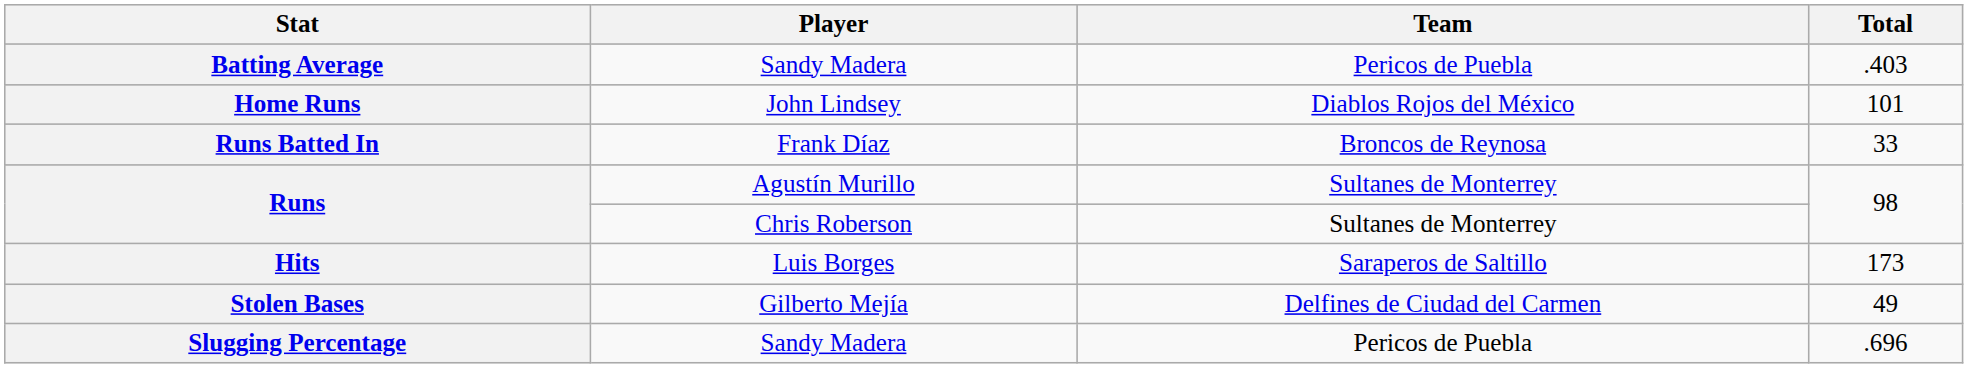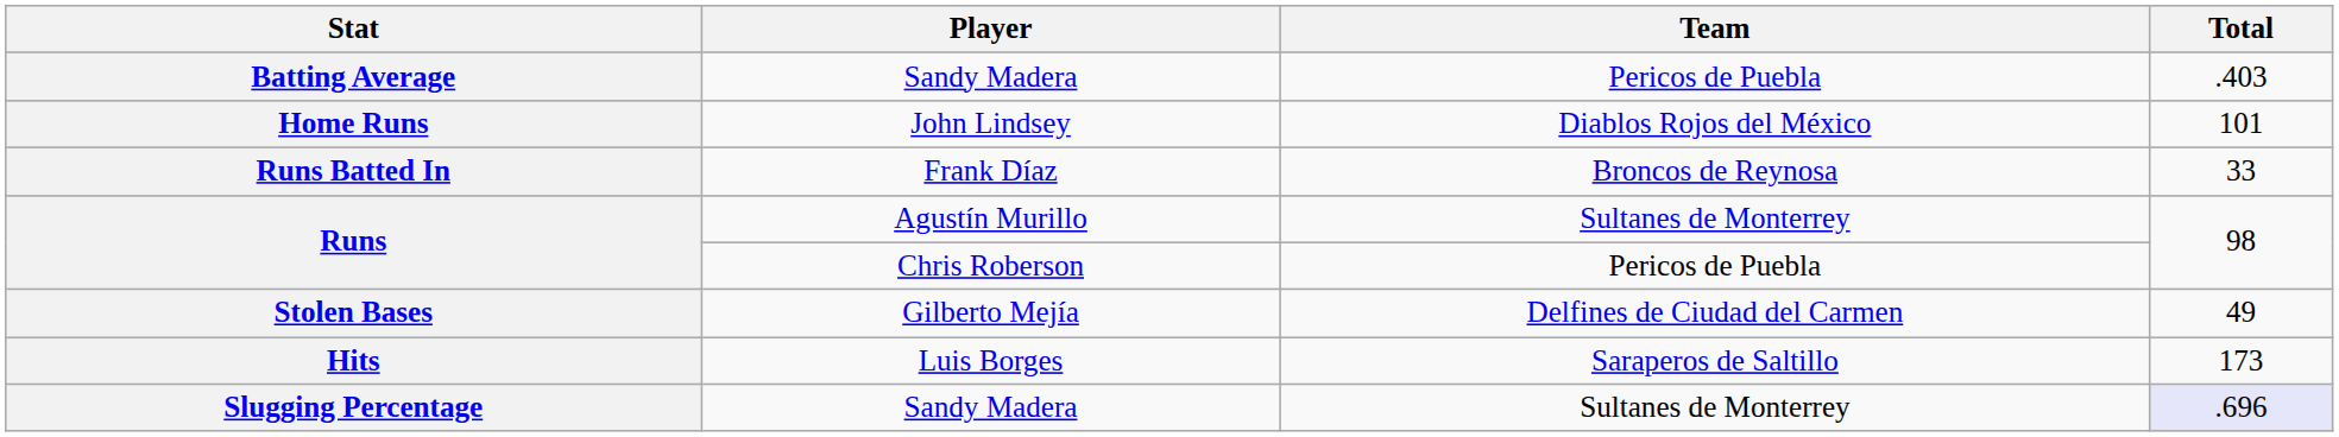Runs / Chris Roberson | Team: Sultanes de Monterrey -> Pericos de Puebla
rows swapped: Hits <-> Stolen Bases
Slugging Percentage | Team: Pericos de Puebla -> Sultanes de Monterrey
Slugging Percentage | Total: no background -> lavender background
